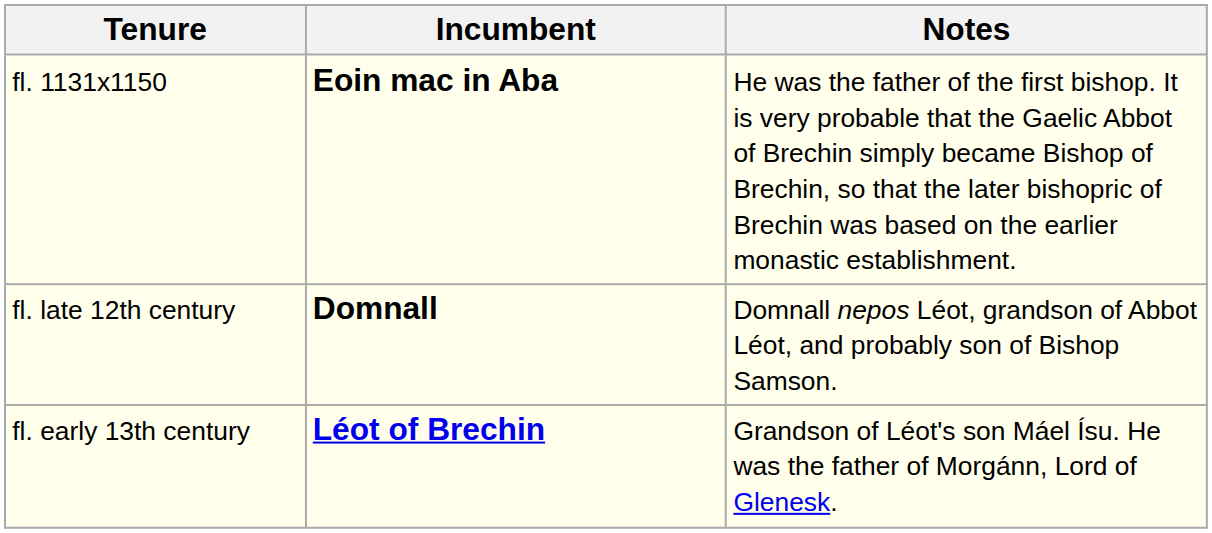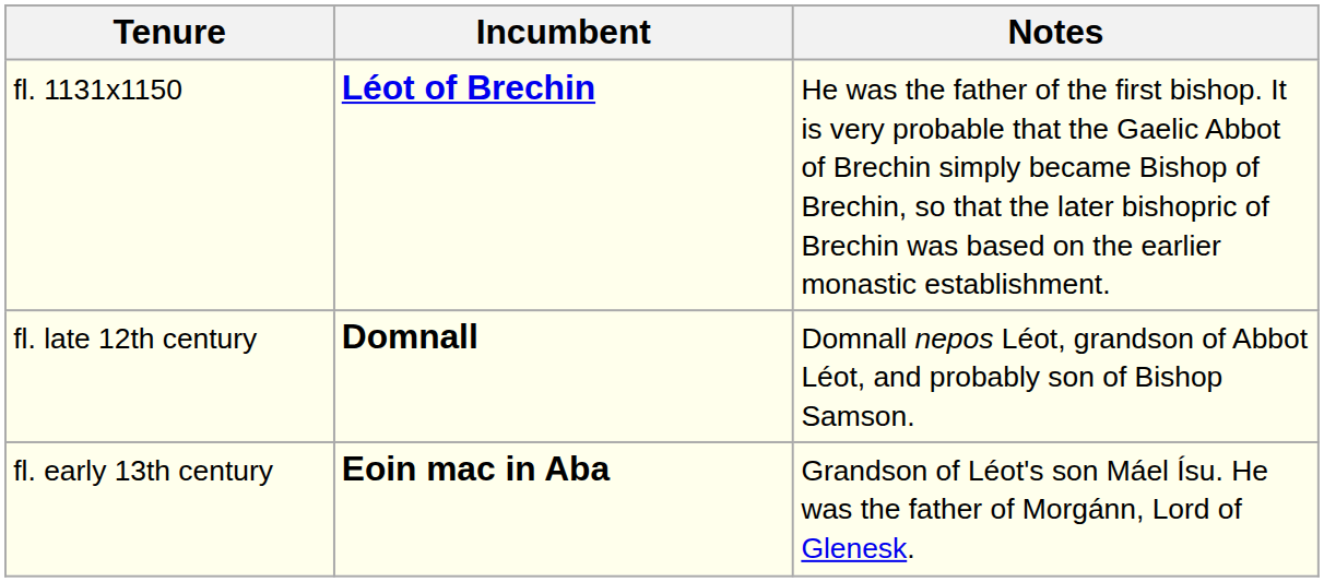fl. 1131x1150 | Incumbent: Eoin mac in Aba -> Léot of Brechin
fl. early 13th century | Incumbent: Léot of Brechin -> Eoin mac in Aba
